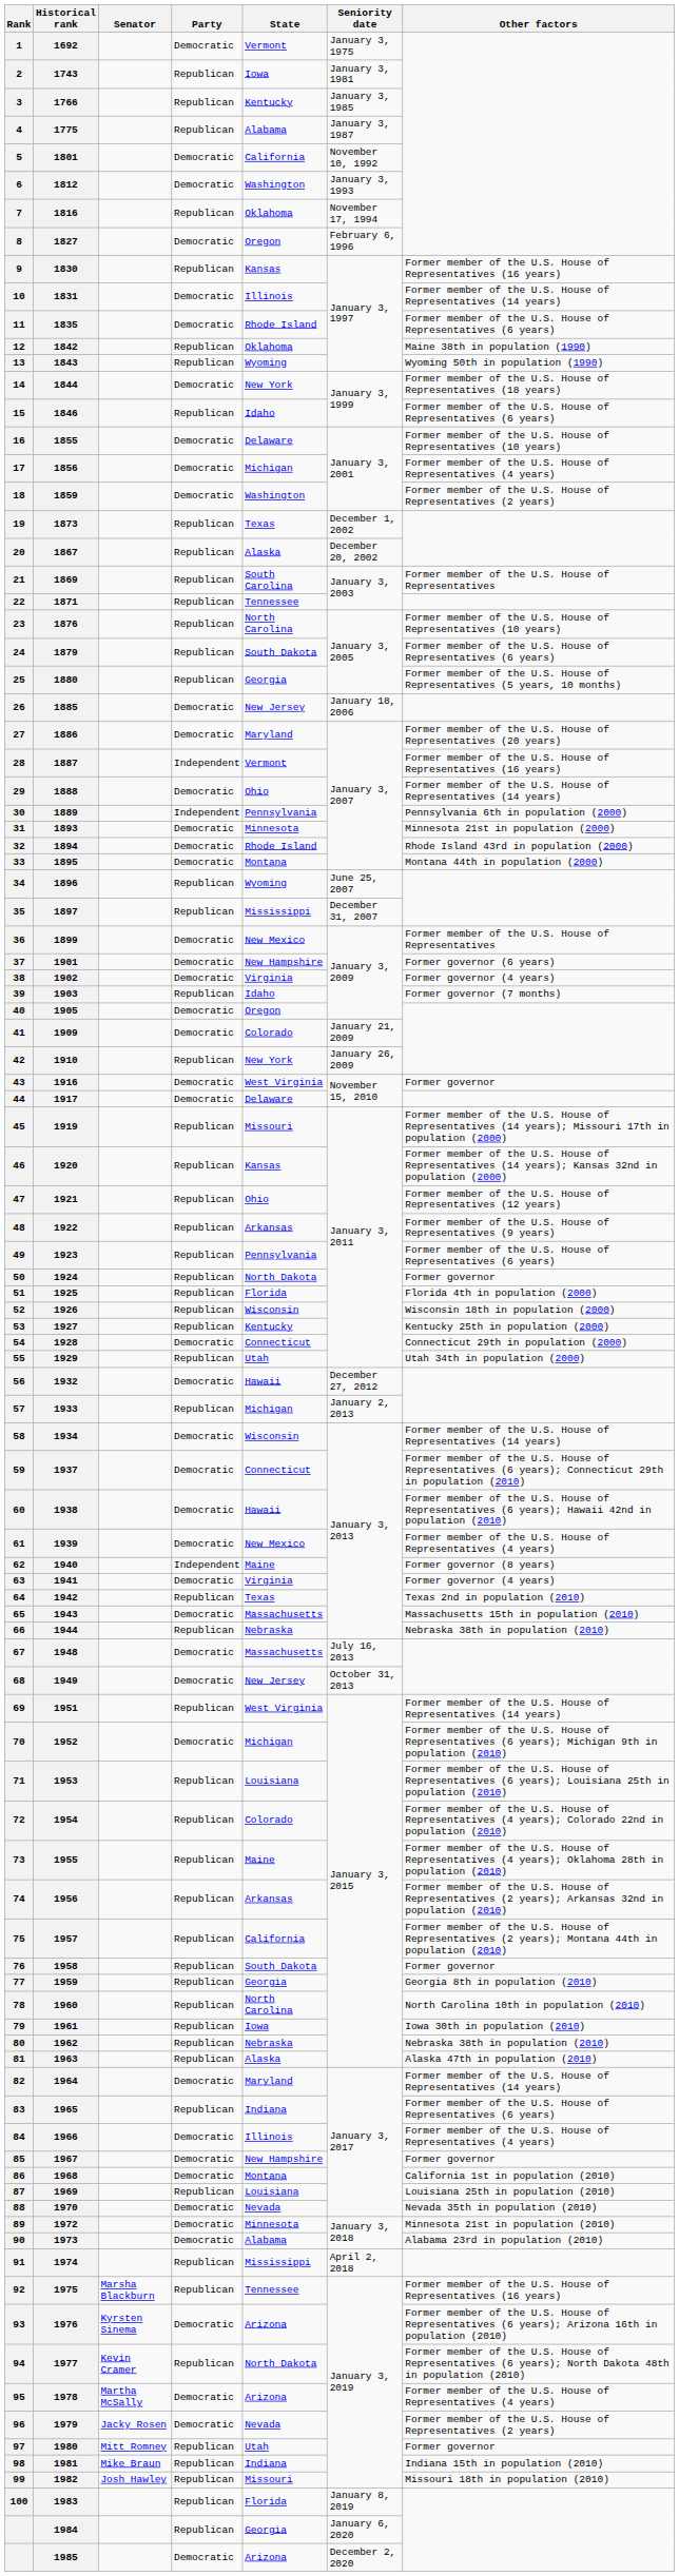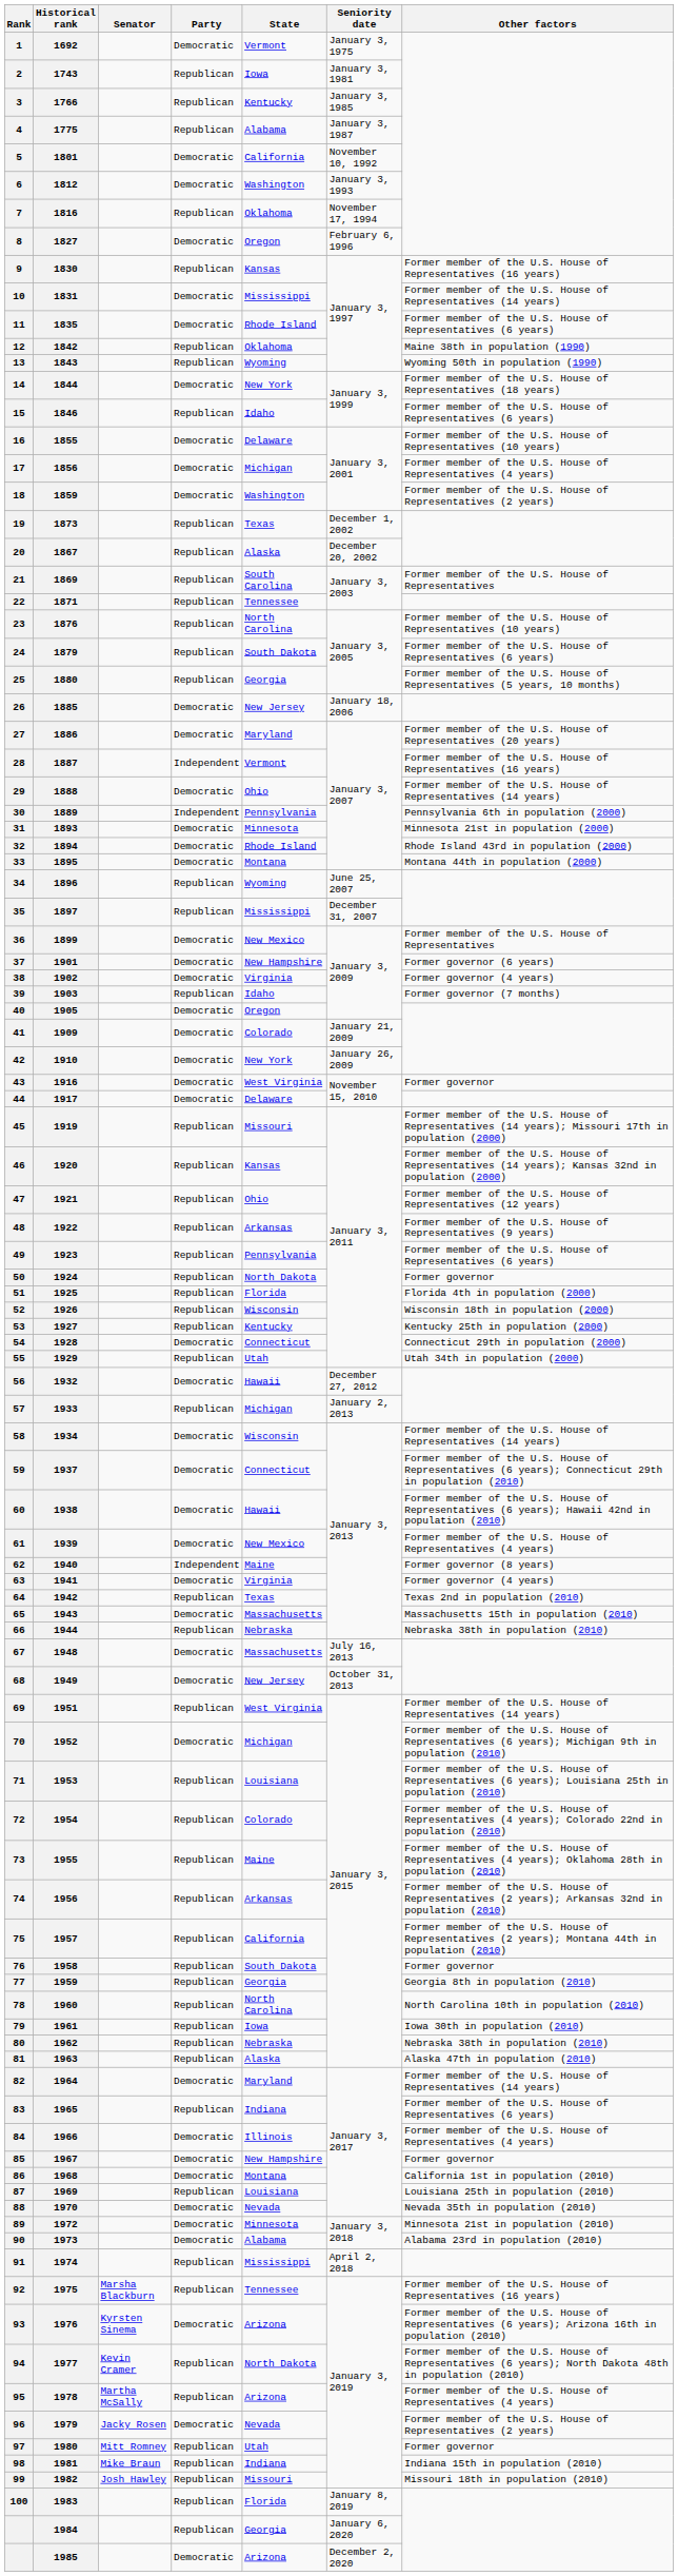1831 | State: Illinois -> Mississippi
1910 | Party: Republican -> Democratic
1978 | Party: Democratic -> Republican
